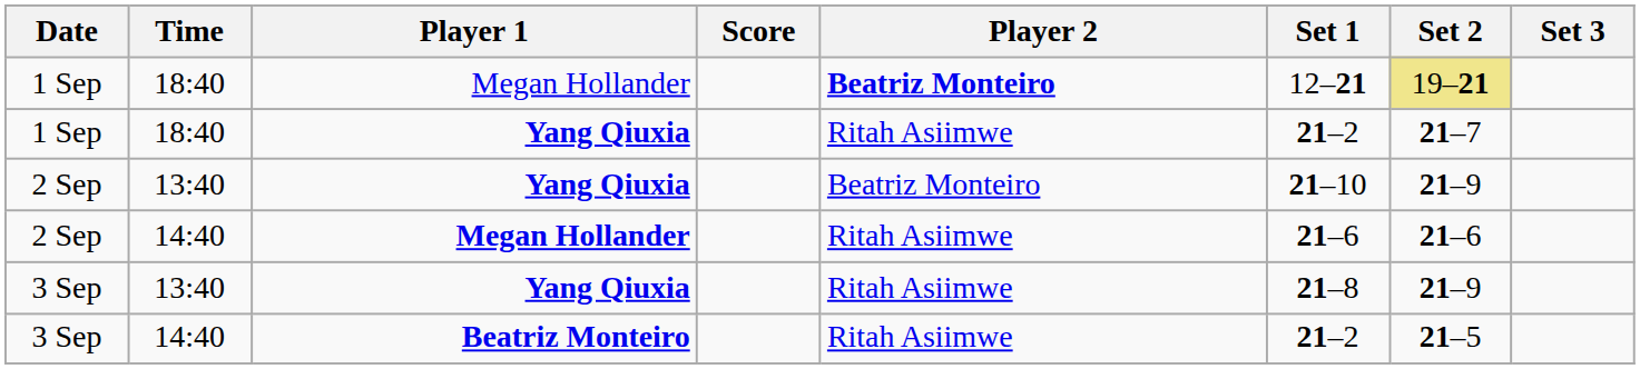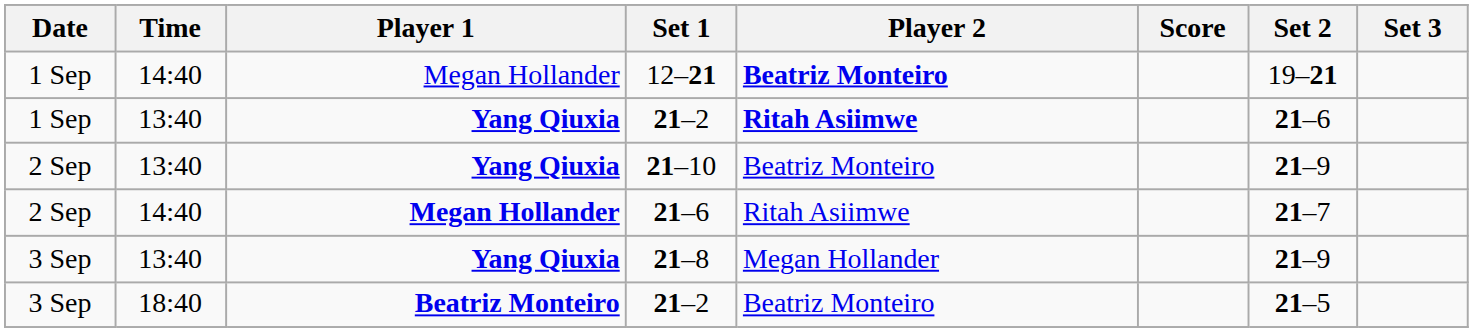columns swapped: Score <-> Set 1
1 Sep / Megan Hollander | Time: 18:40 -> 14:40
1 Sep / Megan Hollander | Set 2: khaki background -> no background
1 Sep / Yang Qiuxia | Time: 18:40 -> 13:40
1 Sep / Yang Qiuxia | Player 2: normal -> bold
1 Sep / Yang Qiuxia | Set 2: 21–7 -> 21–6
2 Sep / Megan Hollander | Set 2: 21–6 -> 21–7
3 Sep / Yang Qiuxia | Player 2: Ritah Asiimwe -> Megan Hollander
3 Sep / Beatriz Monteiro | Time: 14:40 -> 18:40
3 Sep / Beatriz Monteiro | Player 2: Ritah Asiimwe -> Beatriz Monteiro
